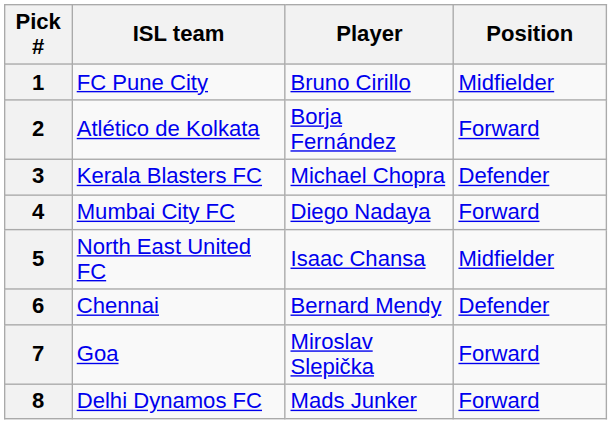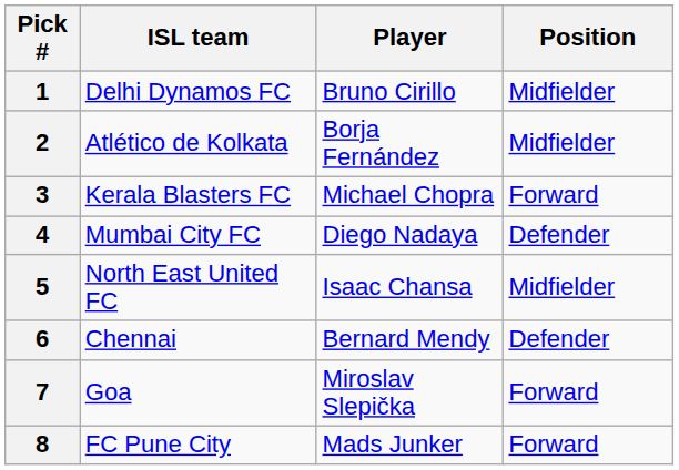1 | ISL team: FC Pune City -> Delhi Dynamos FC
2 | Position: Forward -> Midfielder
3 | Position: Defender -> Forward
4 | Position: Forward -> Defender
8 | ISL team: Delhi Dynamos FC -> FC Pune City
